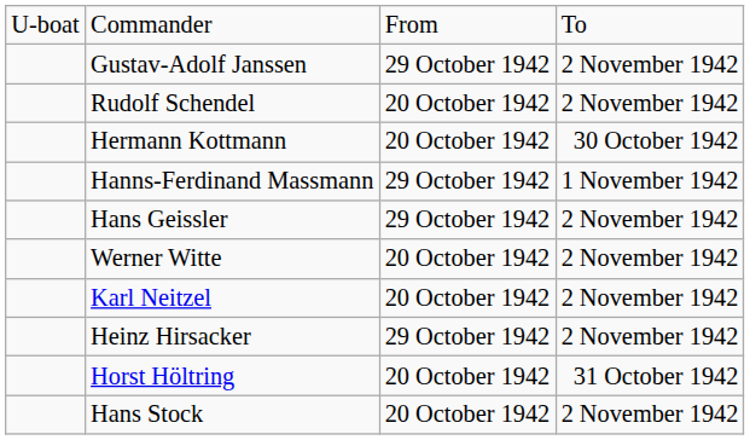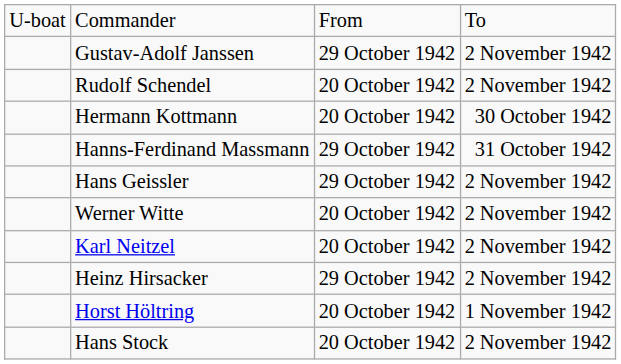Hanns-Ferdinand Massmann | column 4: 1 November 1942 -> 31 October 1942
Horst Höltring | column 4: 31 October 1942 -> 1 November 1942
